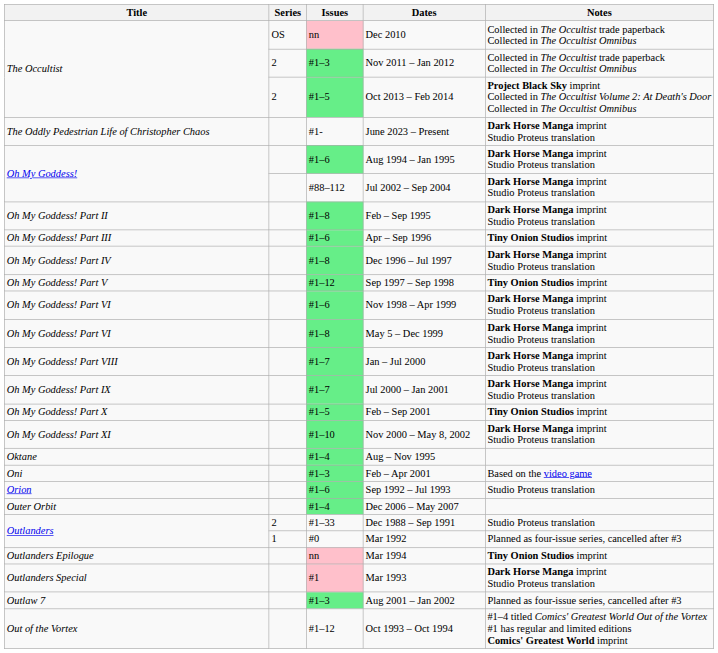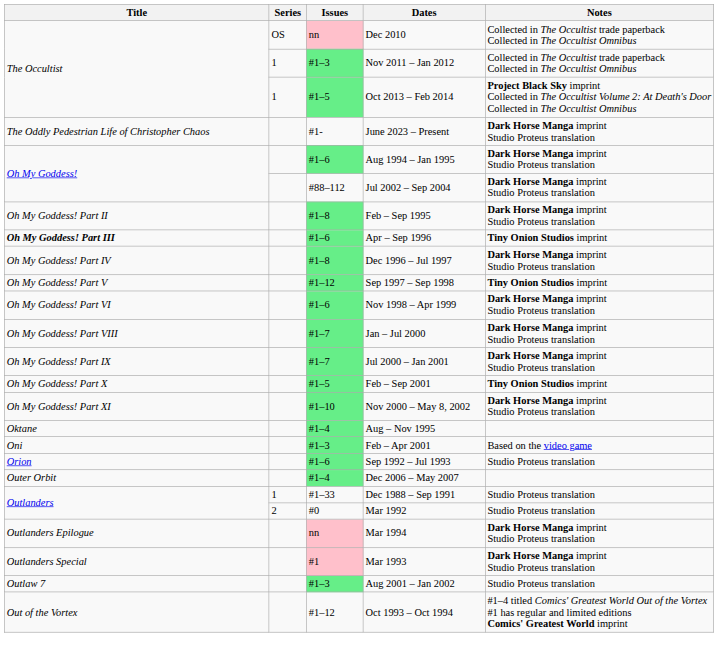Nov 2011 – Jan 2012 | Series: 2 -> 1
Oct 2013 – Feb 2014 | Series: 2 -> 1
Apr – Sep 1996 | Title: normal -> bold
- row: Oh My Goddess! Part VI | #1–8 | May 5 – Dec 1999 | Dark Horse Manga imprint Studio Proteus translation
Dec 1988 – Sep 1991 | Series: 2 -> 1
Mar 1992 | Series: 1 -> 2
Mar 1992 | Notes: Planned as four-issue series, cancelled after #3 -> Studio Proteus translation
Mar 1994 | Notes: Tiny Onion Studios imprint -> Dark Horse Manga imprint Studio Proteus translation
Aug 2001 – Jan 2002 | Notes: Planned as four-issue series, cancelled after #3 -> Studio Proteus translation
